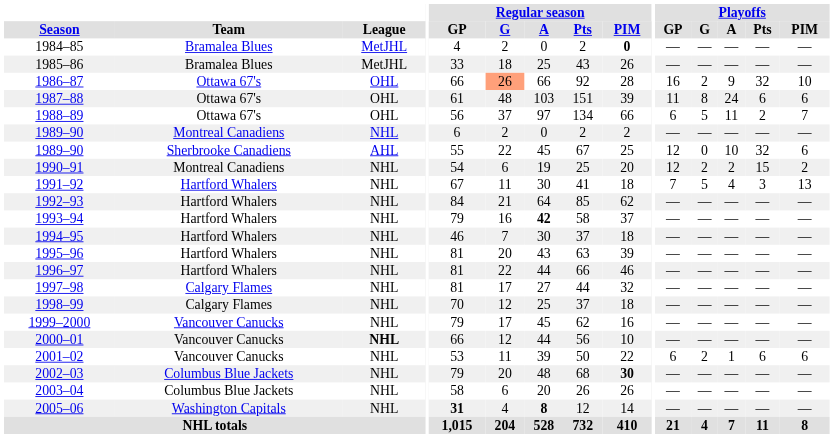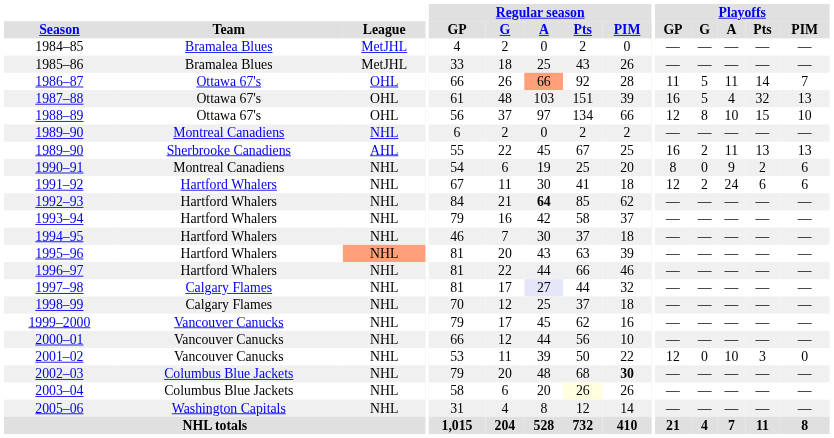1984–85 | Regular season / PIM: bold -> normal
1986–87 | Regular season / G: lightsalmon background -> no background
1986–87 | Regular season / A: no background -> lightsalmon background
1986–87 | Playoffs / GP: 16 -> 11
1986–87 | Playoffs / G: 2 -> 5
1986–87 | Playoffs / A: 9 -> 11
1986–87 | Playoffs / Pts: 32 -> 14
1986–87 | Playoffs / PIM: 10 -> 7
1987–88 | Playoffs / GP: 11 -> 16
1987–88 | Playoffs / G: 8 -> 5
1987–88 | Playoffs / A: 24 -> 4
1987–88 | Playoffs / Pts: 6 -> 32
1987–88 | Playoffs / PIM: 6 -> 13
1988–89 | Playoffs / GP: 6 -> 12
1988–89 | Playoffs / G: 5 -> 8
1988–89 | Playoffs / A: 11 -> 10
1988–89 | Playoffs / Pts: 2 -> 15
1988–89 | Playoffs / PIM: 7 -> 10
1989–90 / Sherbrooke Canadiens | Playoffs / GP: 12 -> 16
1989–90 / Sherbrooke Canadiens | Playoffs / G: 0 -> 2
1989–90 / Sherbrooke Canadiens | Playoffs / A: 10 -> 11
1989–90 / Sherbrooke Canadiens | Playoffs / Pts: 32 -> 13
1989–90 / Sherbrooke Canadiens | Playoffs / PIM: 6 -> 13
1990–91 | Playoffs / GP: 12 -> 8
1990–91 | Playoffs / G: 2 -> 0
1990–91 | Playoffs / A: 2 -> 9
1990–91 | Playoffs / Pts: 15 -> 2
1990–91 | Playoffs / PIM: 2 -> 6
1991–92 | Playoffs / GP: 7 -> 12
1991–92 | Playoffs / G: 5 -> 2
1991–92 | Playoffs / A: 4 -> 24
1991–92 | Playoffs / Pts: 3 -> 6
1991–92 | Playoffs / PIM: 13 -> 6
1992–93 | Regular season / A: normal -> bold
1993–94 | Regular season / A: bold -> normal
1995–96 | League: no background -> lightsalmon background
1997–98 | Regular season / A: no background -> lavender background
2000–01 | League: bold -> normal
2001–02 | Playoffs / GP: 6 -> 12
2001–02 | Playoffs / G: 2 -> 0
2001–02 | Playoffs / A: 1 -> 10
2001–02 | Playoffs / Pts: 6 -> 3
2001–02 | Playoffs / PIM: 6 -> 0
2003–04 | Regular season / Pts: no background -> lightyellow background
2005–06 | Regular season / GP: bold -> normal
2005–06 | Regular season / A: bold -> normal
